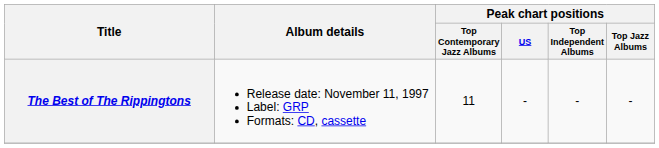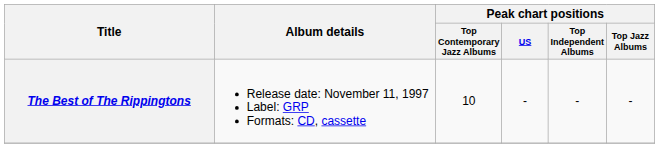The Best of The Rippingtons | Peak chart positions / Top Contemporary Jazz Albums: 11 -> 10
